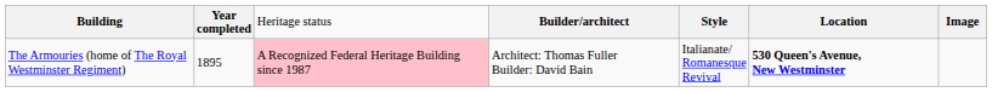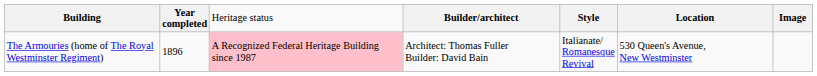The Armouries (home of The Royal Westminster Regiment) | column 2: 1895 -> 1896
The Armouries (home of The Royal Westminster Regiment) | column 6: bold -> normal
